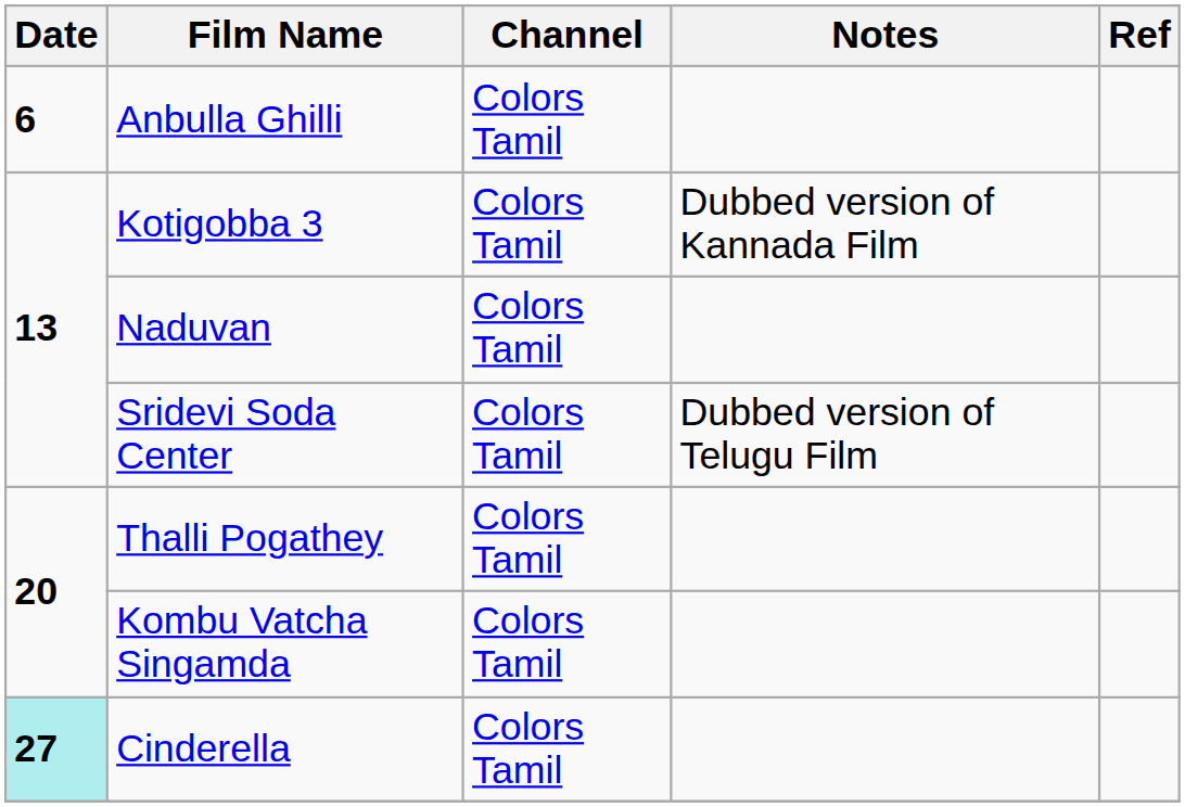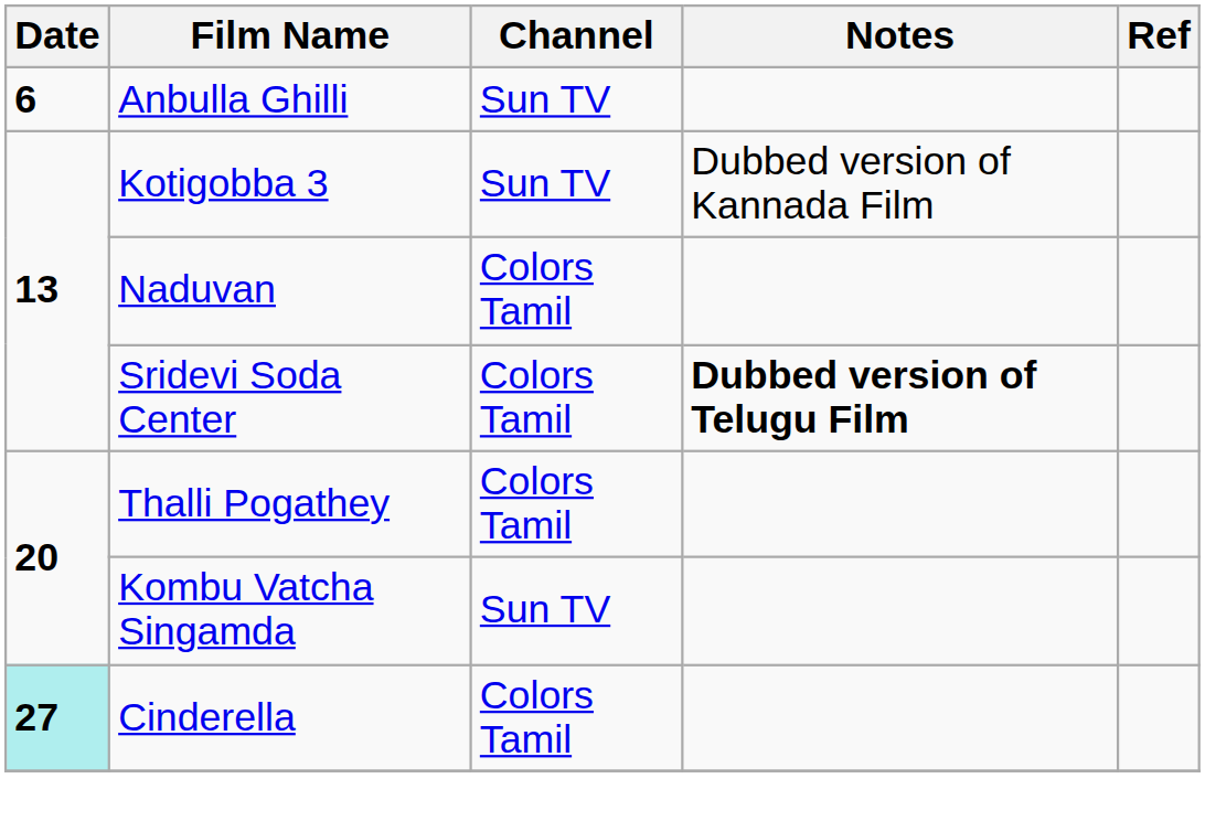Anbulla Ghilli | Channel: Colors Tamil -> Sun TV
Kotigobba 3 | Channel: Colors Tamil -> Sun TV
Sridevi Soda Center | Notes: normal -> bold
Kombu Vatcha Singamda | Channel: Colors Tamil -> Sun TV
